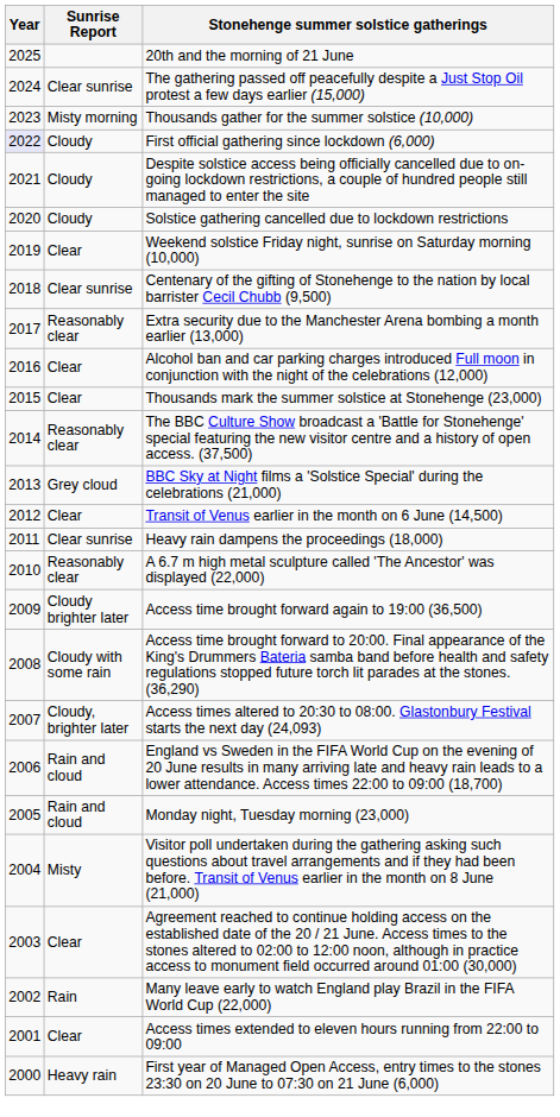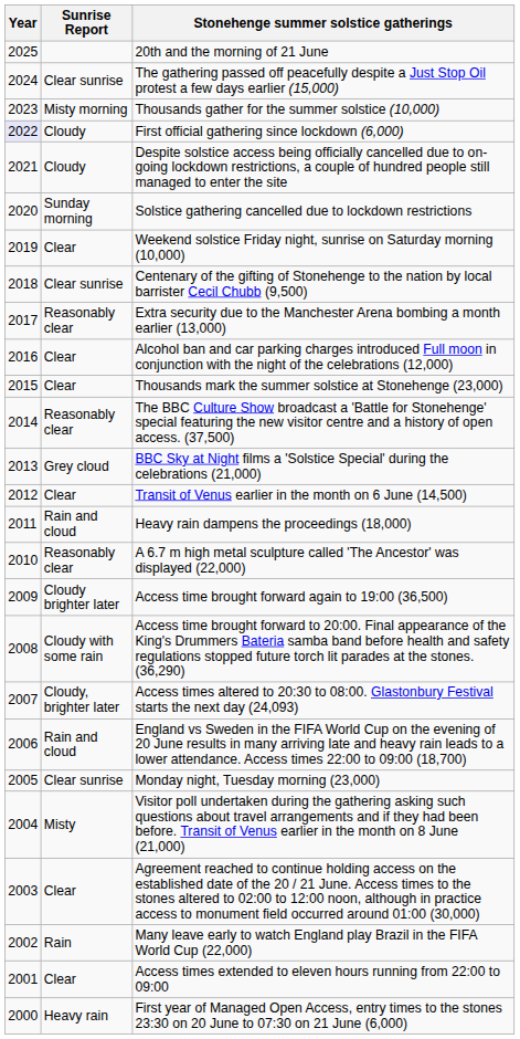Solstice gathering cancelled due to lockdown restrictions | Sunrise Report: Cloudy -> Sunday morning
Heavy rain dampens the proceedings (18,000) | Sunrise Report: Clear sunrise -> Rain and cloud
Monday night, Tuesday morning (23,000) | Sunrise Report: Rain and cloud -> Clear sunrise
